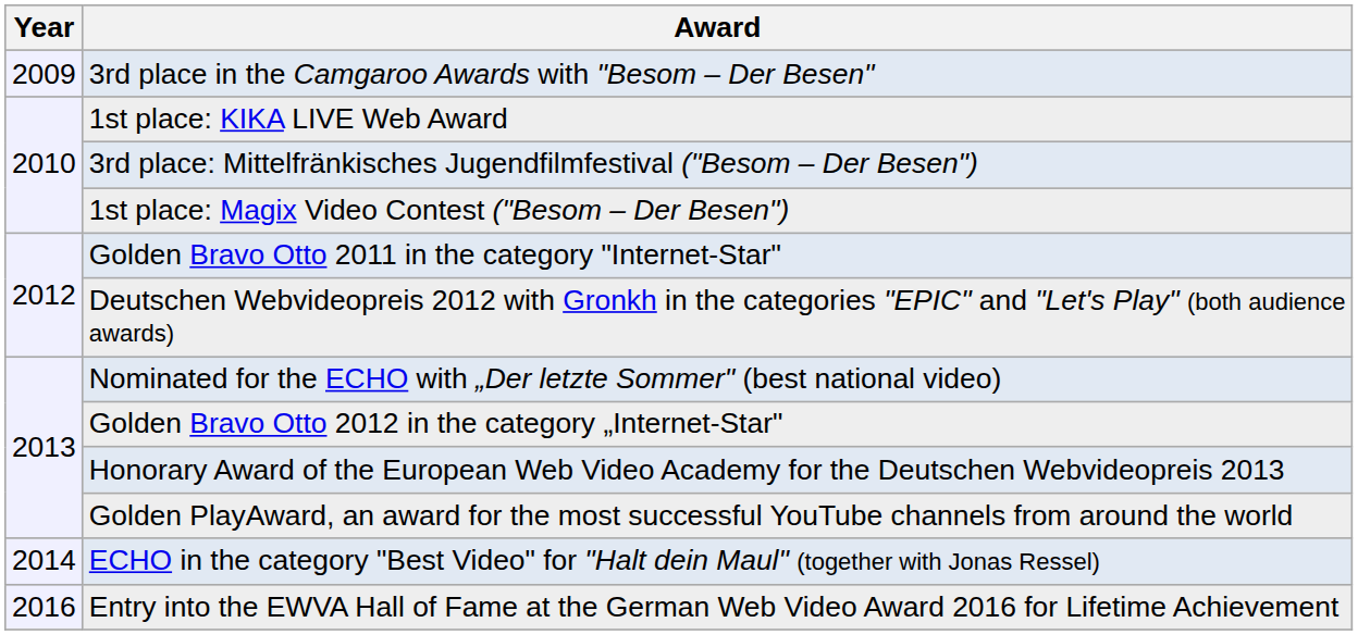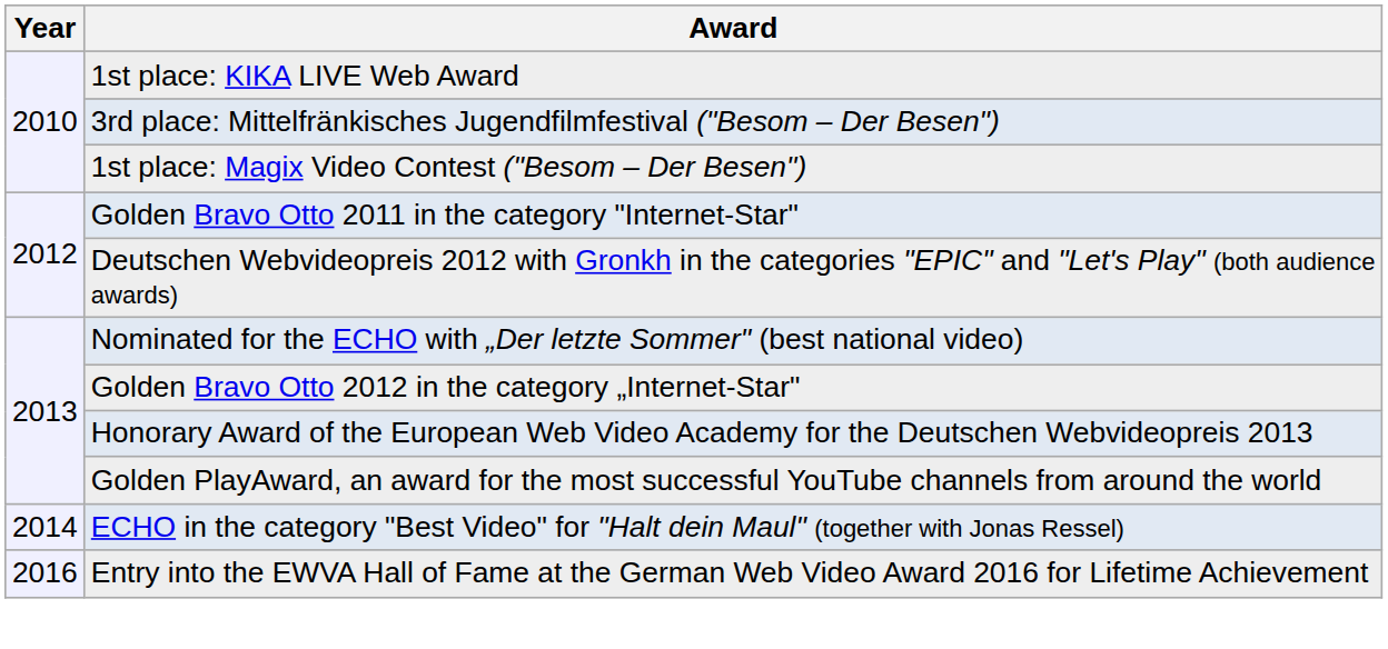- row: 2009 | 3rd place in the Camgaroo Awards with "Besom – Der Besen"
